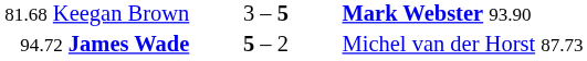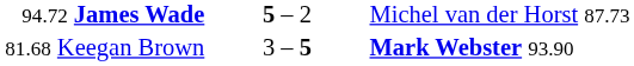rows swapped: 94.72 James Wade <-> 81.68 Keegan Brown
